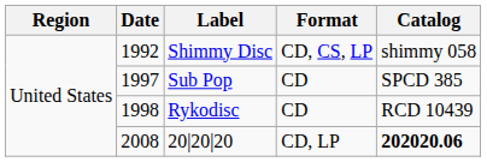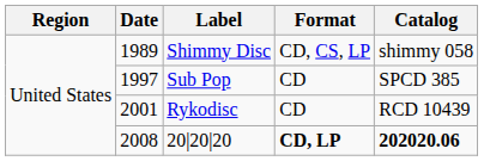Shimmy Disc | Date: 1992 -> 1989
Rykodisc | Date: 1998 -> 2001
20|20|20 | Format: normal -> bold
